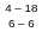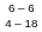rows swapped: 4 – 18 <-> 6 – 6
